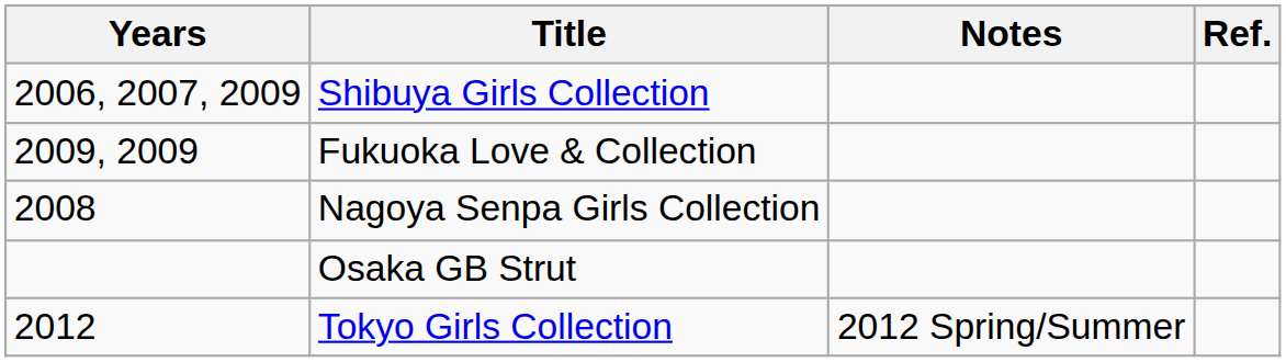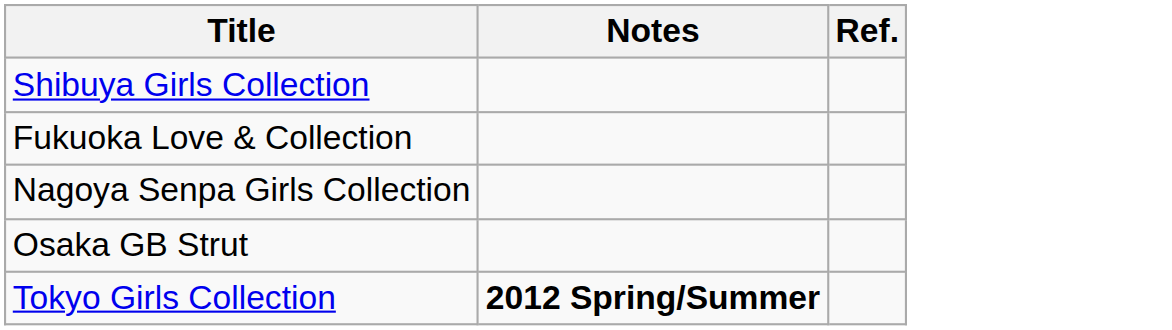- column: Years | 2006, 2007, 2009 | 2009, 2009 | 2008 | 2012
Tokyo Girls Collection | Notes: normal -> bold
